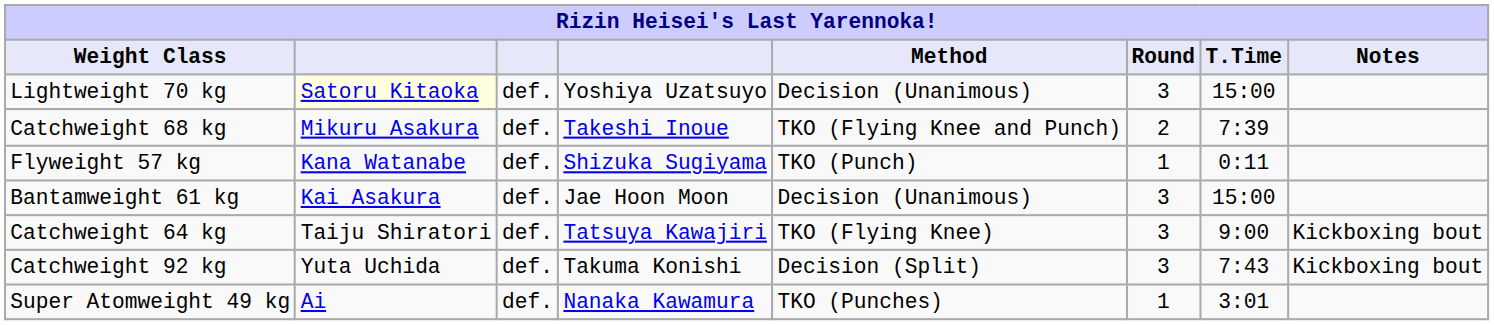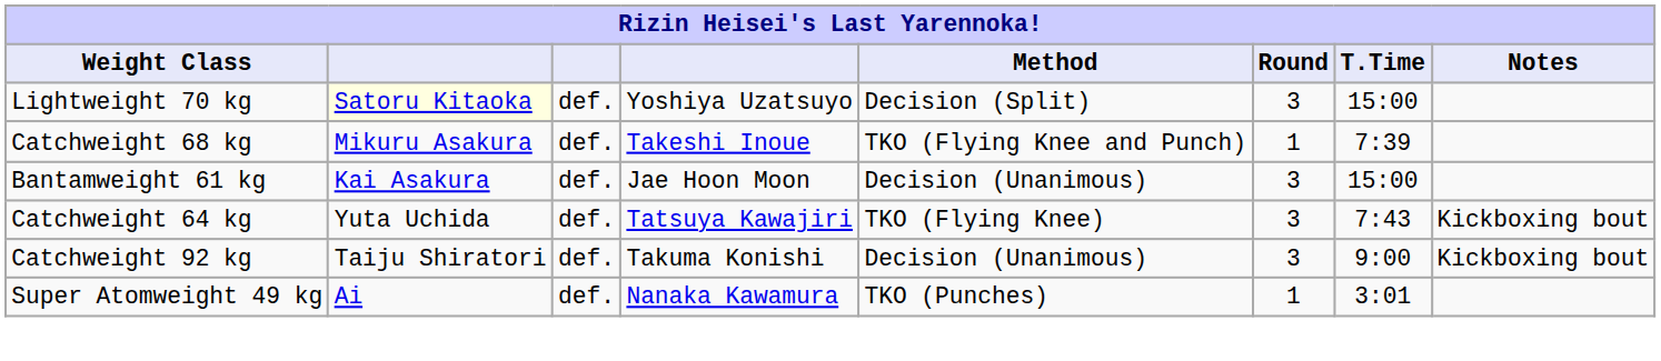Lightweight 70 kg | Method: Decision (Unanimous) -> Decision (Split)
Catchweight 68 kg | Round: 2 -> 1
- row: Flyweight 57 kg | Kana Watanabe | def. | Shizuka Sugiyama | TKO (Punch) | 1 | 0:11
Catchweight 64 kg | column 2: Taiju Shiratori -> Yuta Uchida
Catchweight 64 kg | T.Time: 9:00 -> 7:43
Catchweight 92 kg | column 2: Yuta Uchida -> Taiju Shiratori
Catchweight 92 kg | Method: Decision (Split) -> Decision (Unanimous)
Catchweight 92 kg | T.Time: 7:43 -> 9:00
